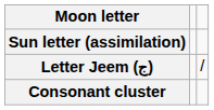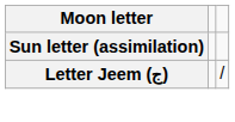- row: Consonant cluster
